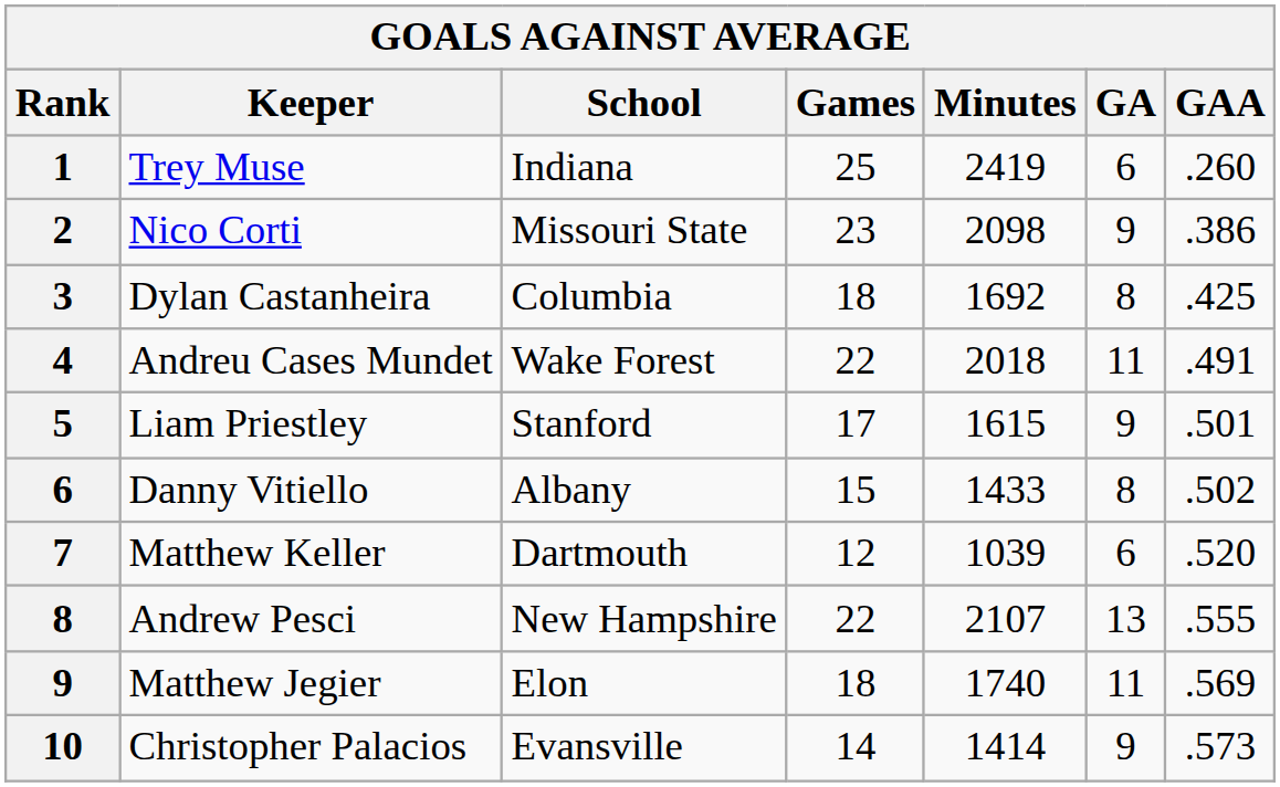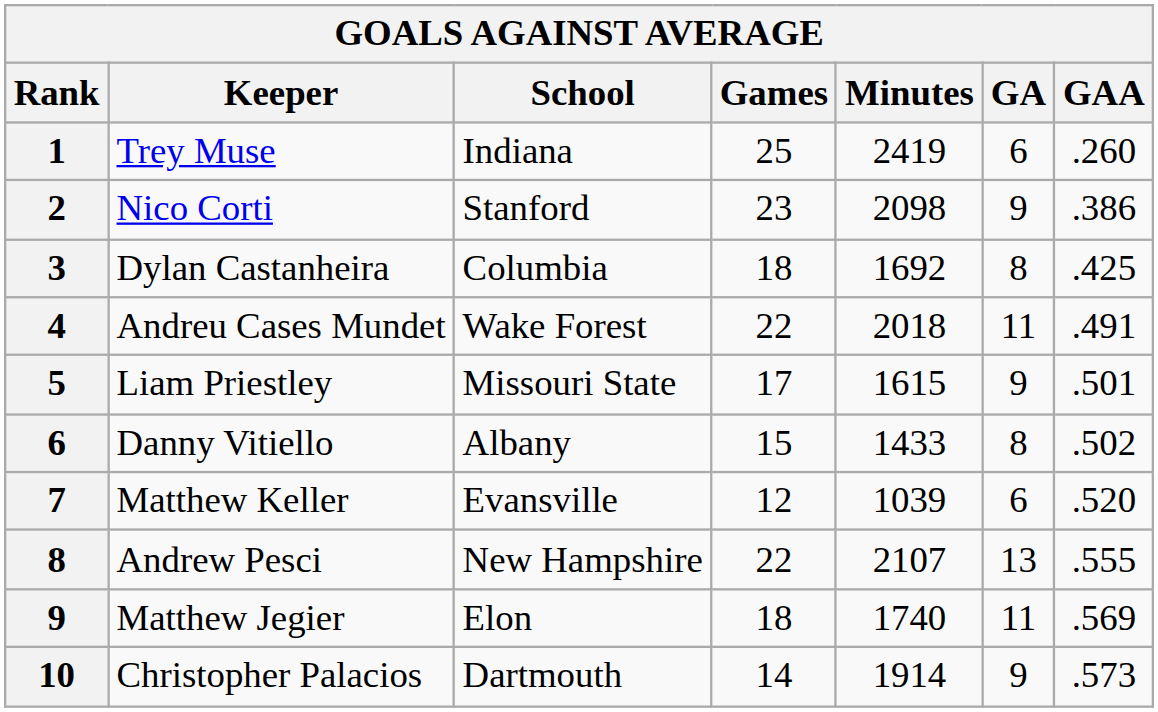Nico Corti | School: Missouri State -> Stanford
Liam Priestley | School: Stanford -> Missouri State
Matthew Keller | School: Dartmouth -> Evansville
Christopher Palacios | School: Evansville -> Dartmouth
Christopher Palacios | Minutes: 1414 -> 1914
